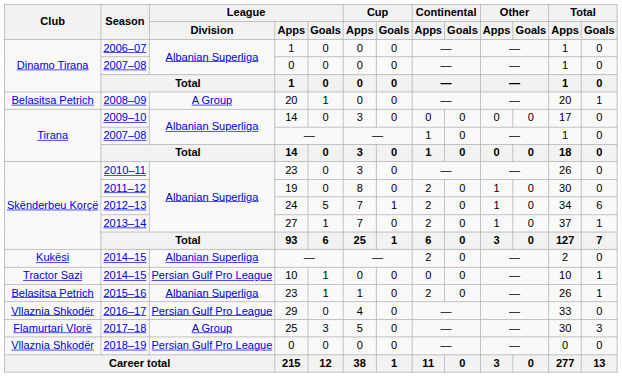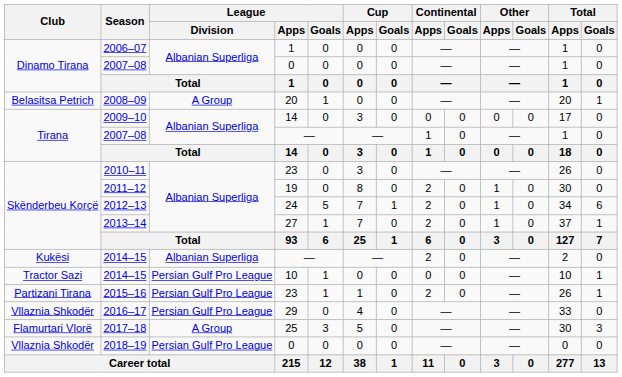2015–16 | Club: Belasitsa Petrich -> Partizani Tirana
2015–16 | League / Division: Albanian Superliga -> Persian Gulf Pro League
